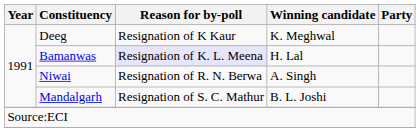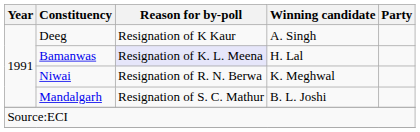Deeg | Winning candidate: K. Meghwal -> A. Singh
Niwai | Winning candidate: A. Singh -> K. Meghwal
